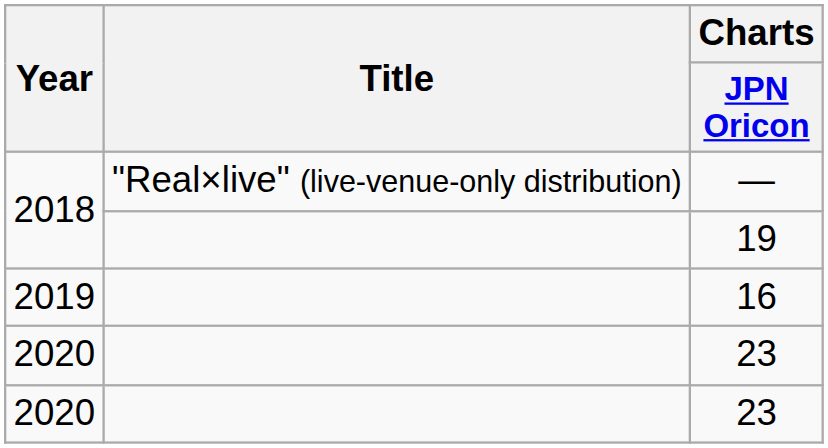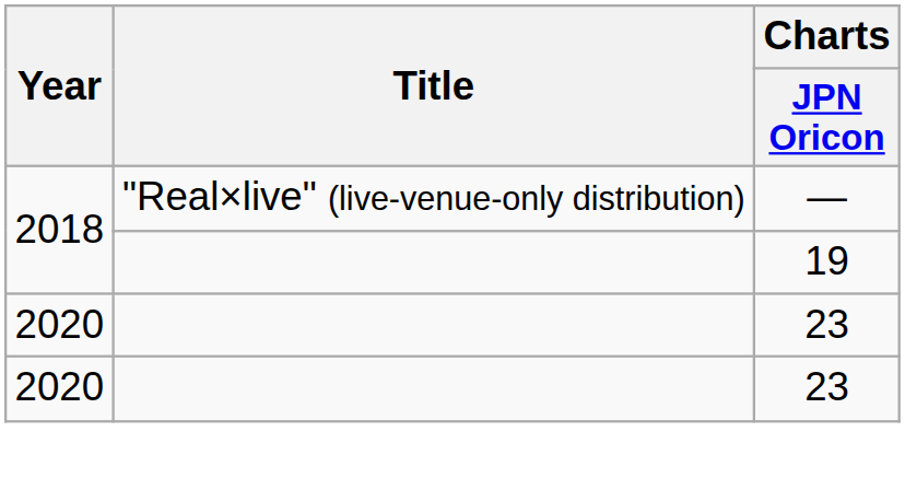- row: 2019 | 16
